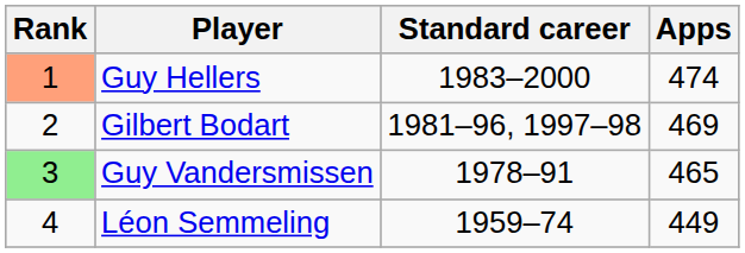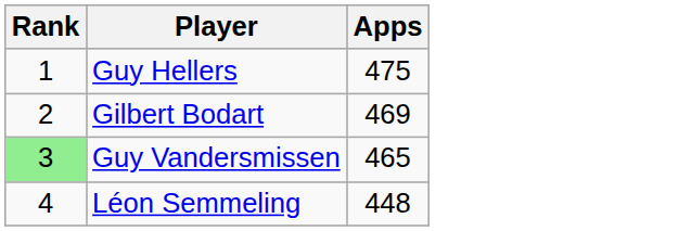- column: Standard career | 1983–2000 | 1981–96, 1997–98 | 1978–91 | 1959–74
Guy Hellers | Rank: lightsalmon background -> no background
Guy Hellers | Apps: 474 -> 475
Léon Semmeling | Apps: 449 -> 448
